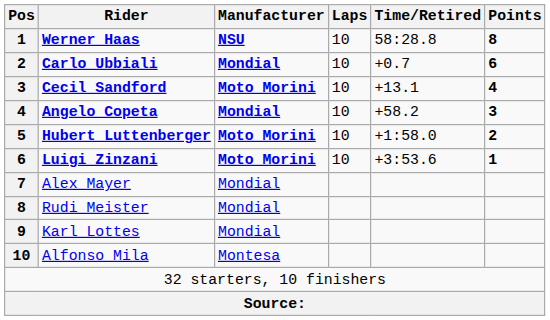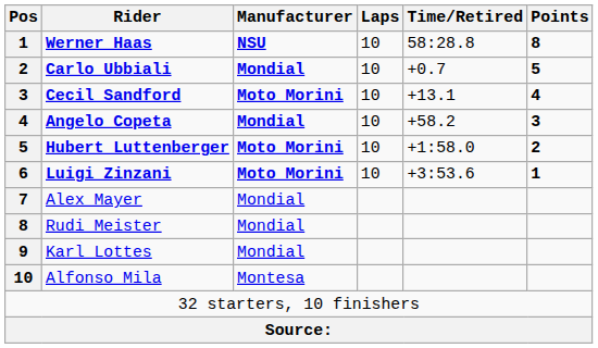Carlo Ubbiali | Points: 6 -> 5
